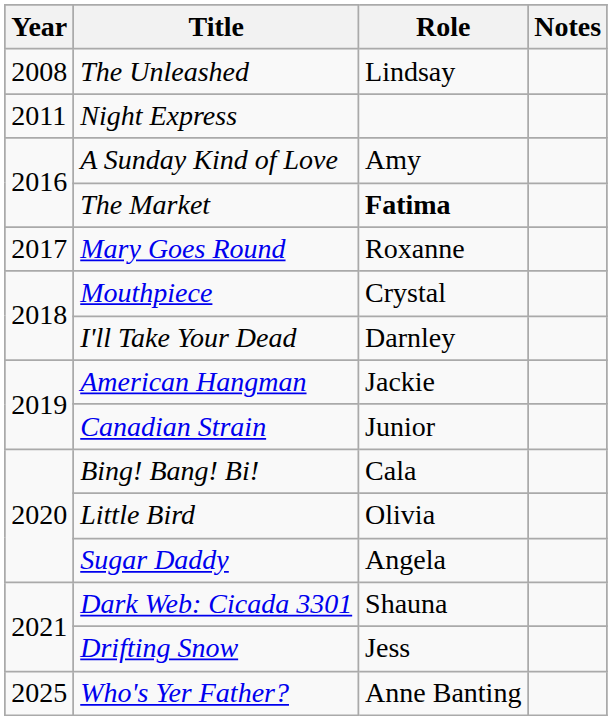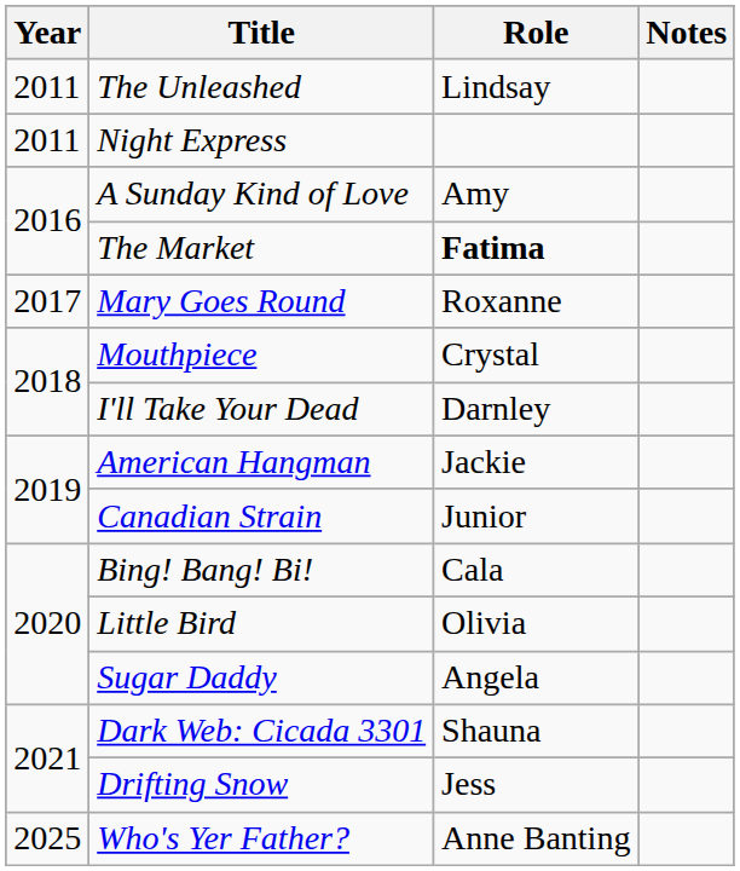The Unleashed | Year: 2008 -> 2011
